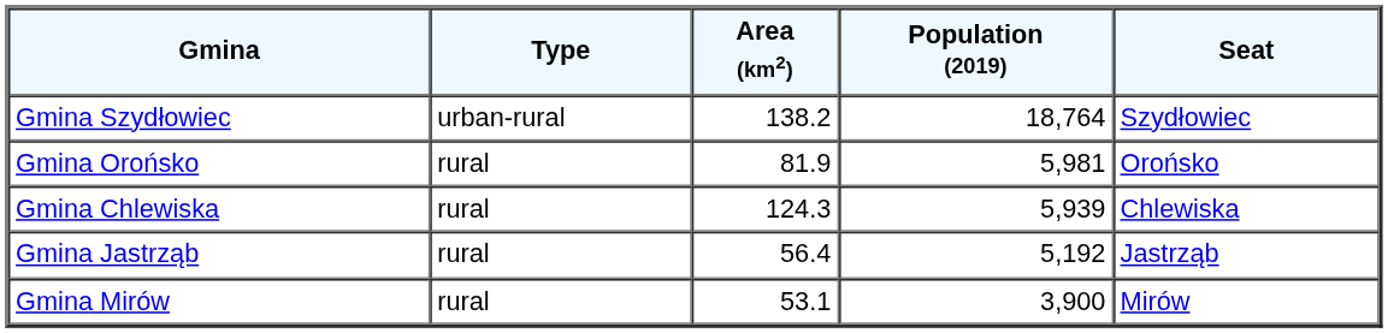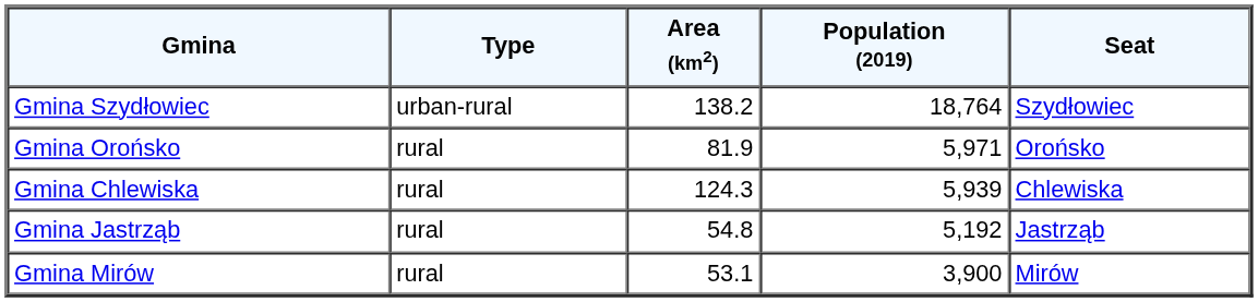Gmina Orońsko | Population (2019): 5,981 -> 5,971
Gmina Jastrząb | Area (km2): 56.4 -> 54.8
